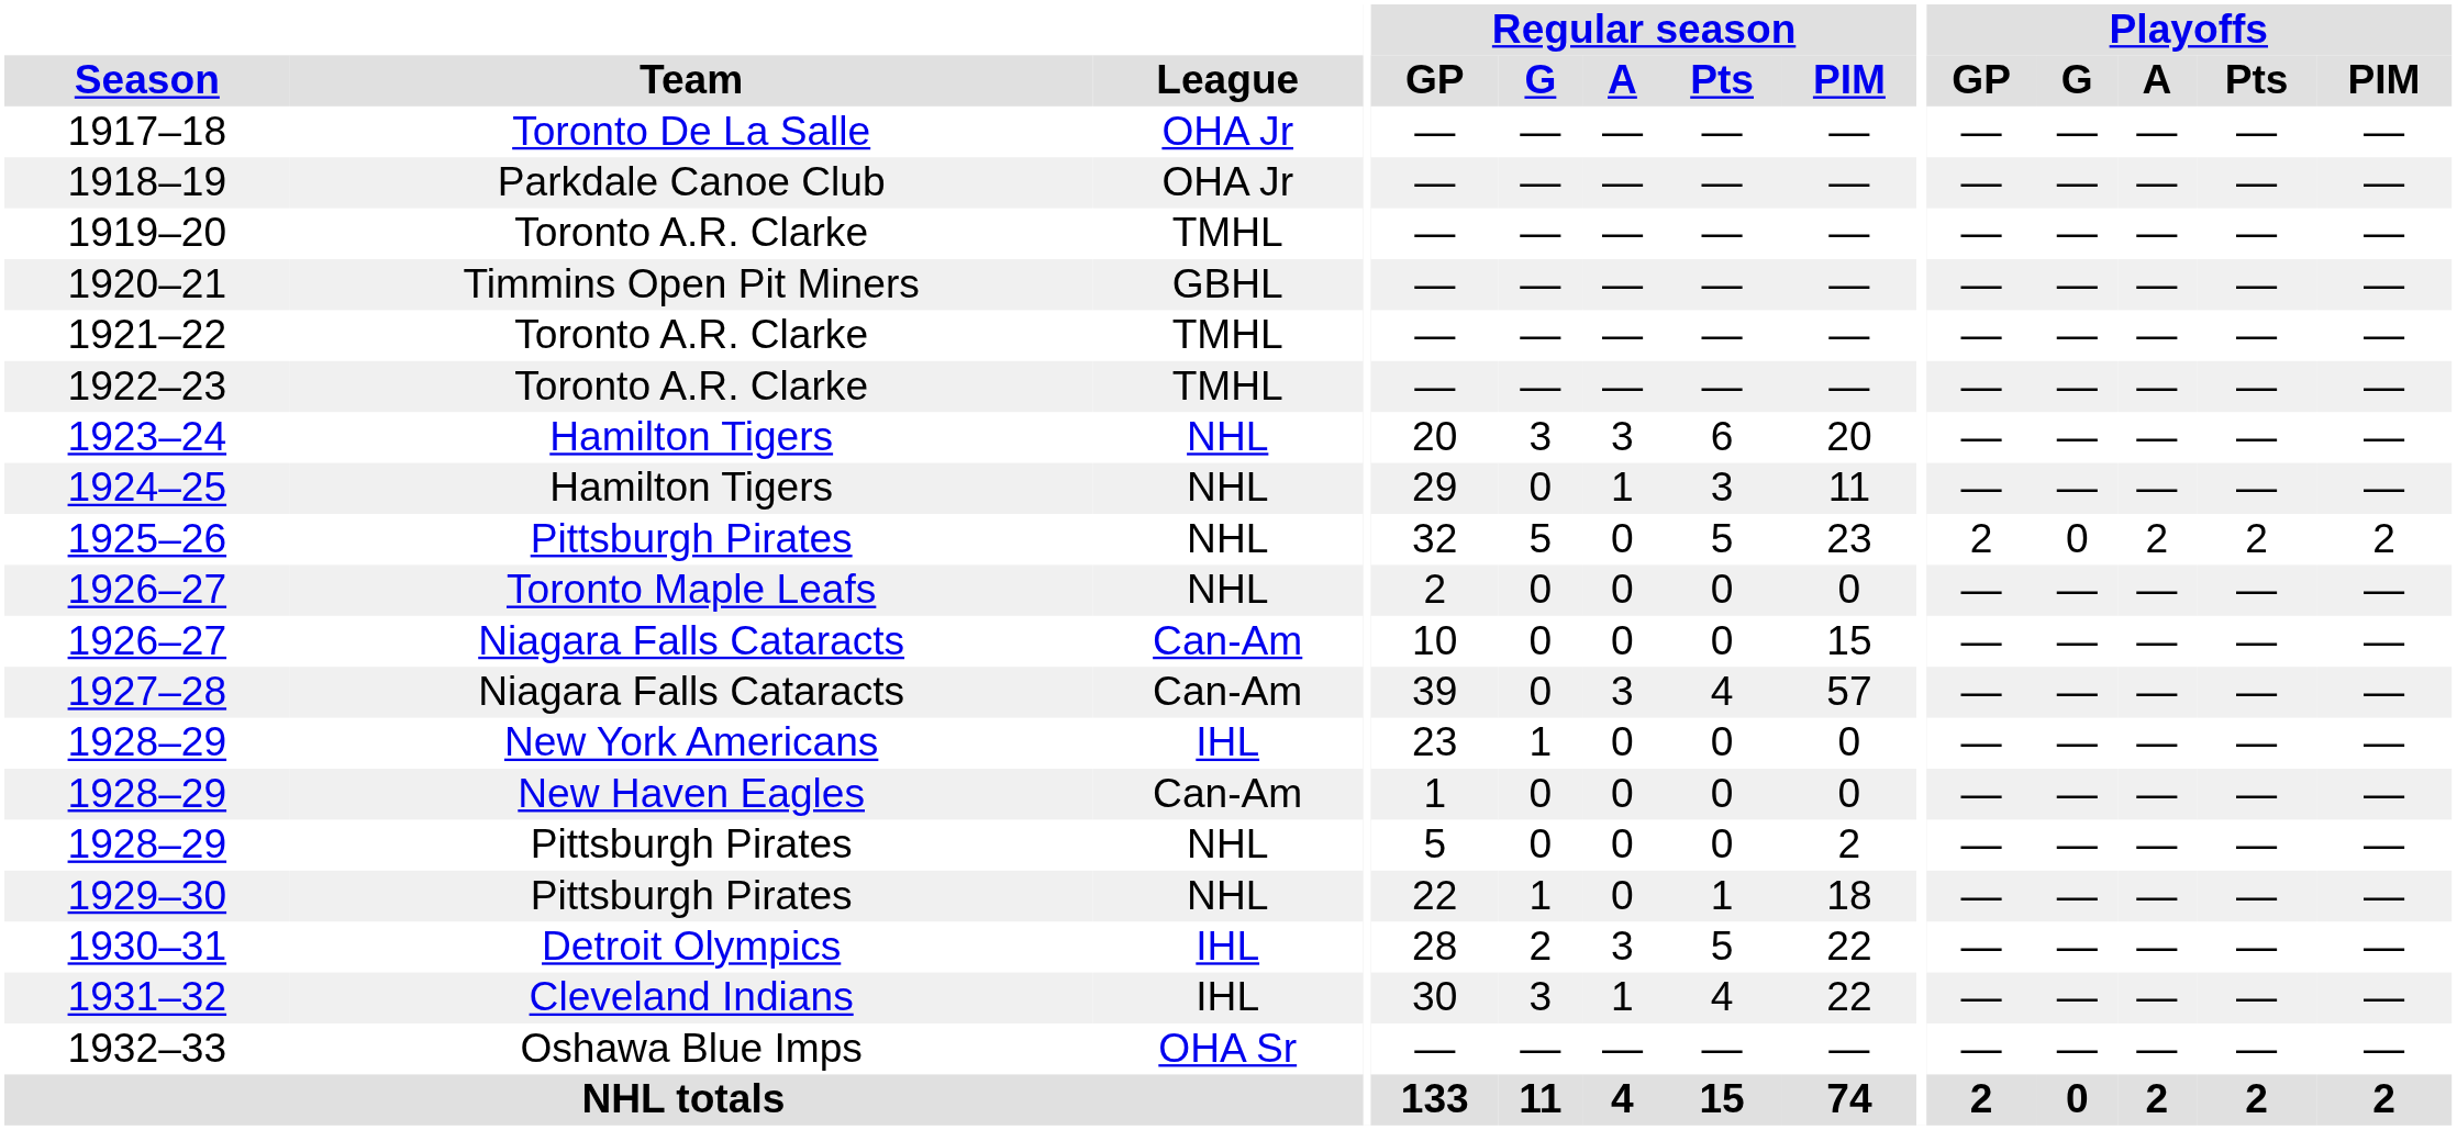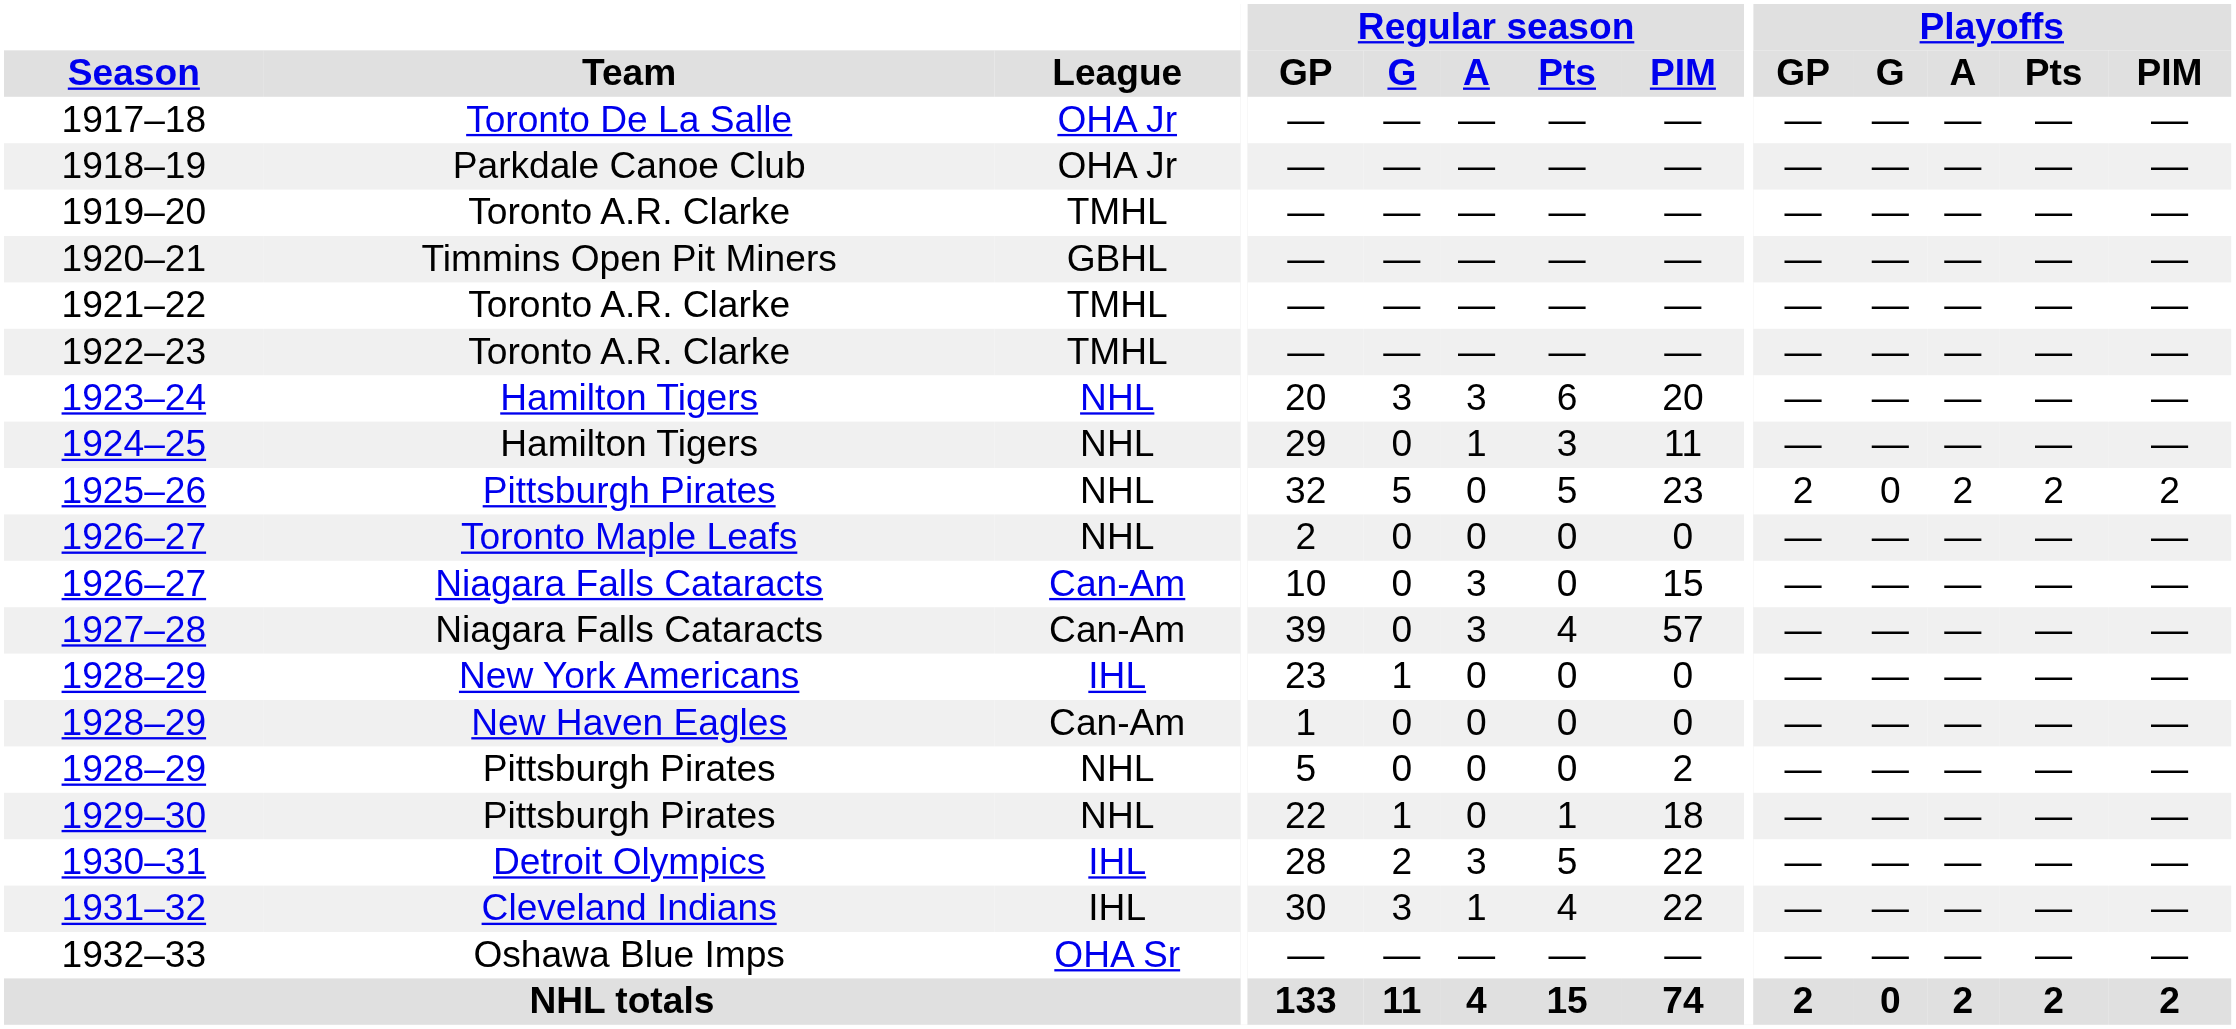1926–27 / Niagara Falls Cataracts | Regular season / A: 0 -> 3
